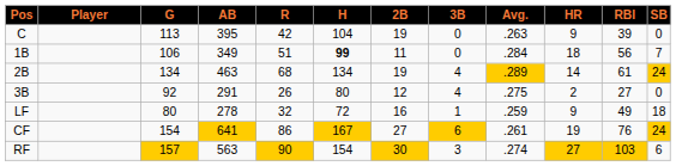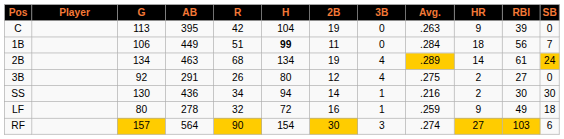1B | AB: 349 -> 449
+ row: SS | 130 | 436 | 34 | 94 | 14 | 1 | .216 | 2 | 30 | 30
- row: CF | 154 | 641 | 86 | 167 | 27 | 6 | .261 | 19 | 76 | 24
RF | AB: 563 -> 564
